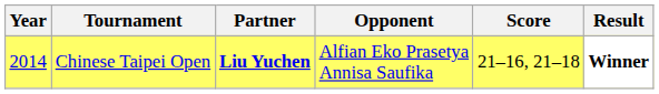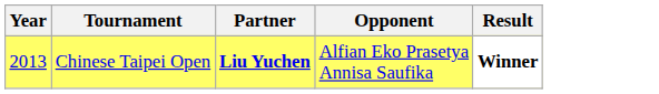- column: Score | 21–16, 21–18
Chinese Taipei Open | Year: 2014 -> 2013
